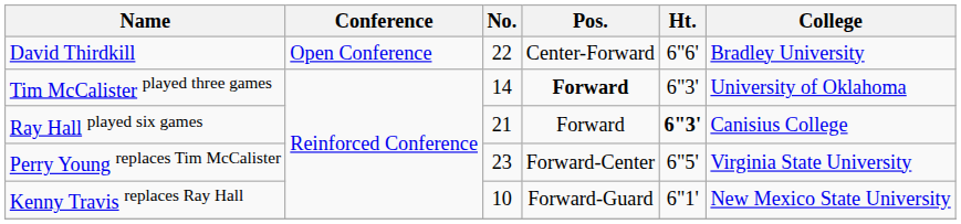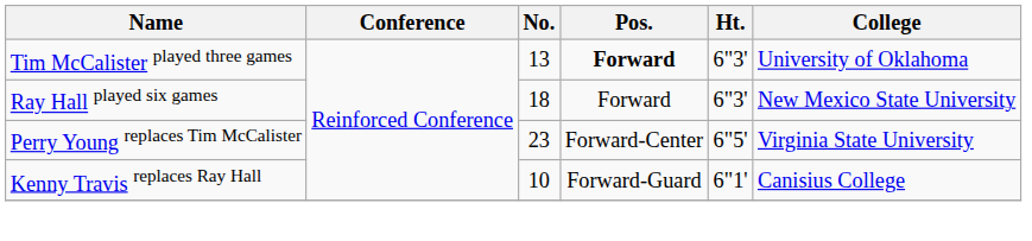- row: David Thirdkill | Open Conference | 22 | Center-Forward | 6"6' | Bradley University
Tim McCalister played three games | No.: 14 -> 13
Ray Hall played six games | No.: 21 -> 18
Ray Hall played six games | Ht.: bold -> normal
Ray Hall played six games | College: Canisius College -> New Mexico State University
Kenny Travis replaces Ray Hall | College: New Mexico State University -> Canisius College
